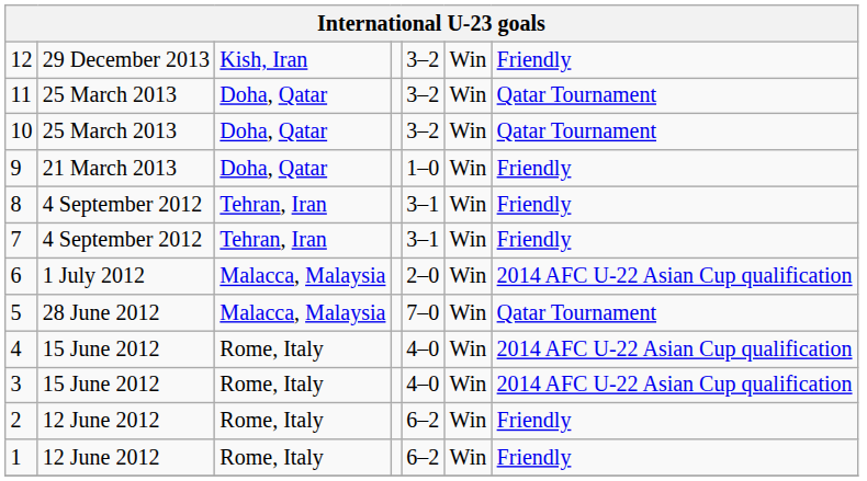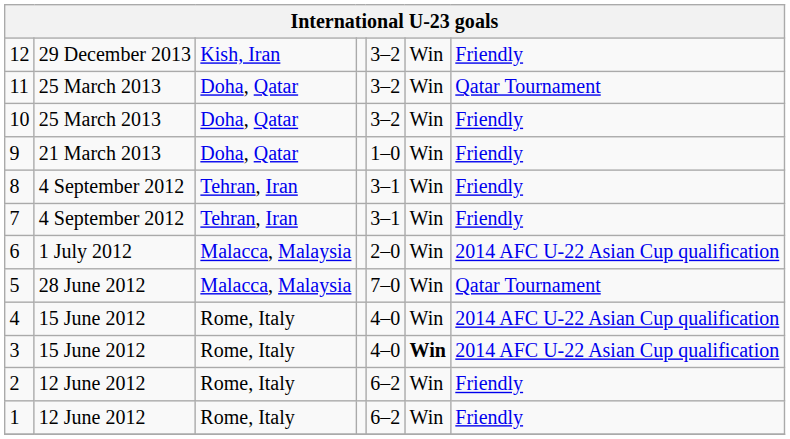10 | column 7: Qatar Tournament -> Friendly
3 | column 6: normal -> bold
